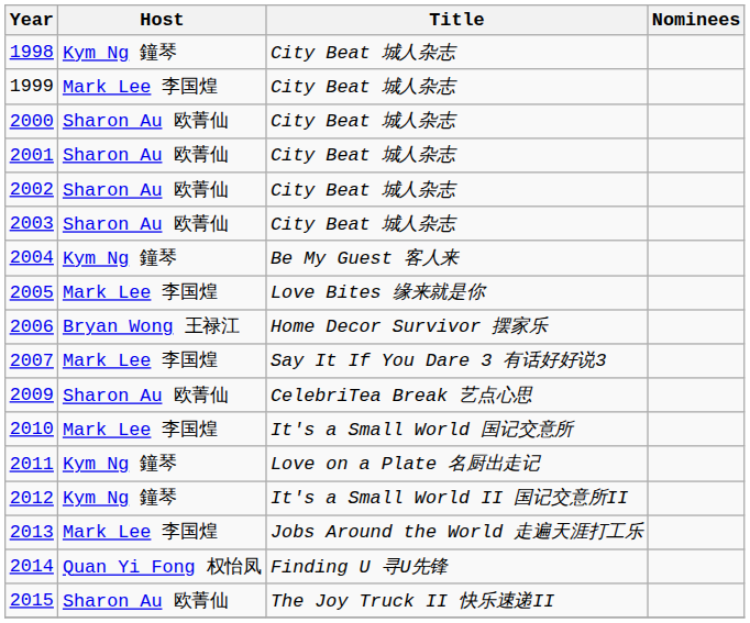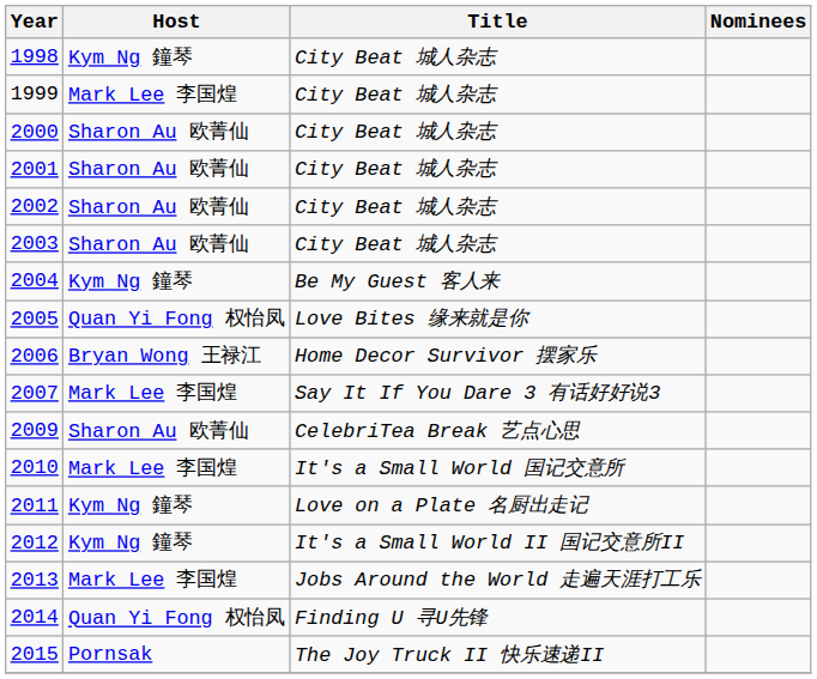2005 | Host: Mark Lee 李国煌 -> Quan Yi Fong 权怡凤
2015 | Host: Sharon Au 欧菁仙 -> Pornsak
